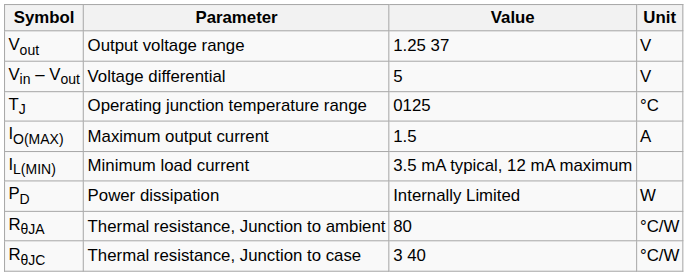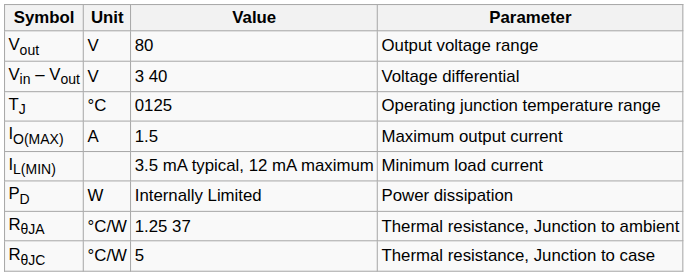columns swapped: Parameter <-> Unit
Vout | Value: 1.25 37 -> 80
Vin – Vout | Value: 5 -> 3 40
RθJA | Value: 80 -> 1.25 37
RθJC | Value: 3 40 -> 5
